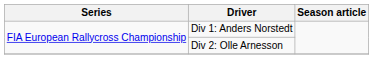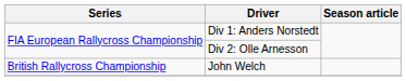+ row: British Rallycross Championship | John Welch
